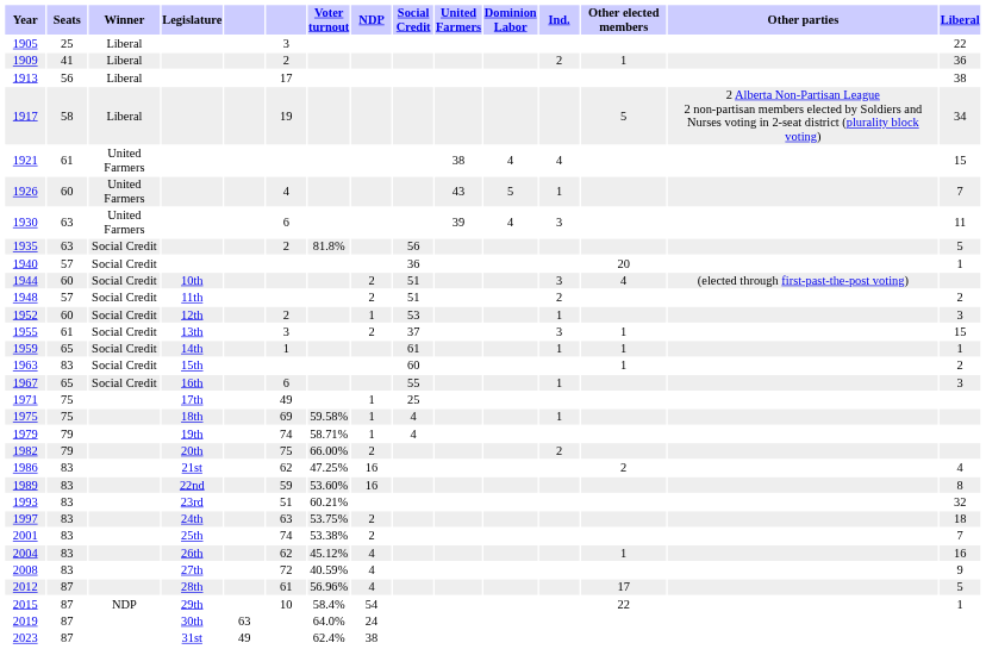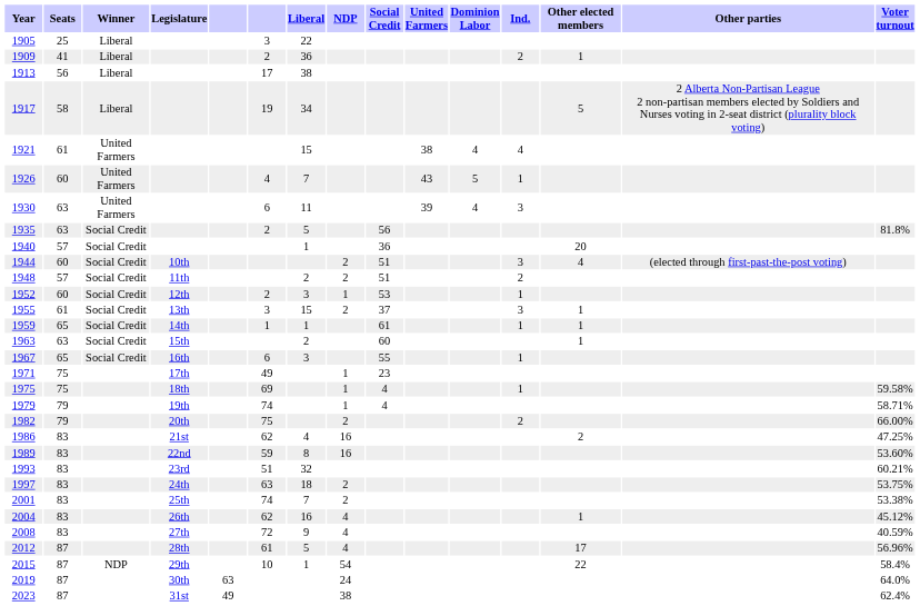columns swapped: Liberal <-> Voter turnout
1963 | Seats: 83 -> 63
1971 | Social Credit: 25 -> 23
